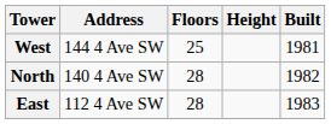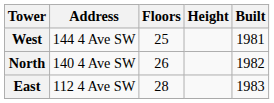North | Floors: 28 -> 26
